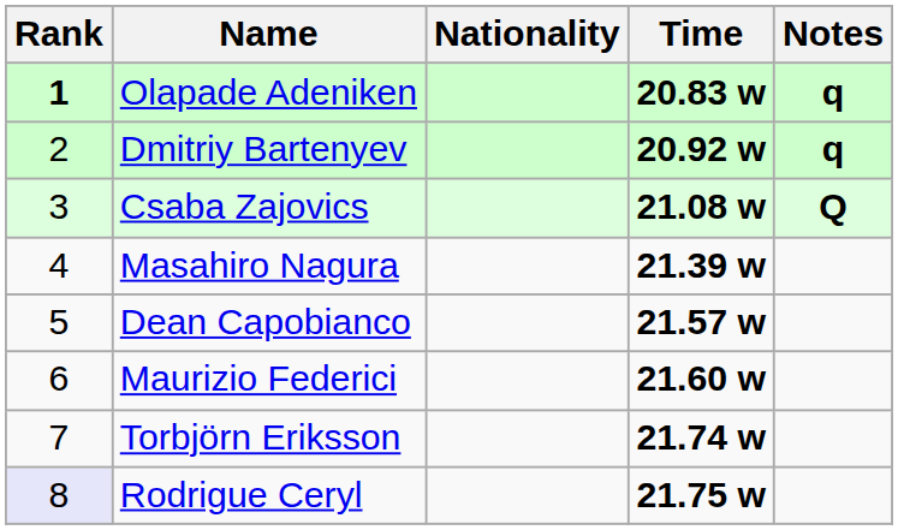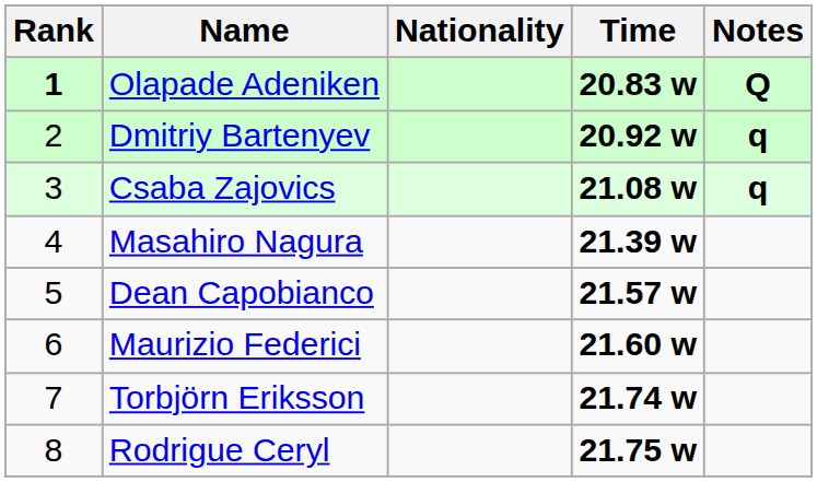Olapade Adeniken | Notes: q -> Q
Csaba Zajovics | Notes: Q -> q
Rodrigue Ceryl | Rank: lavender background -> no background
